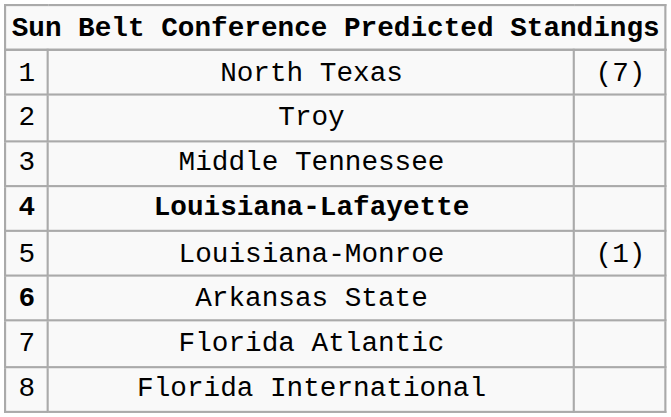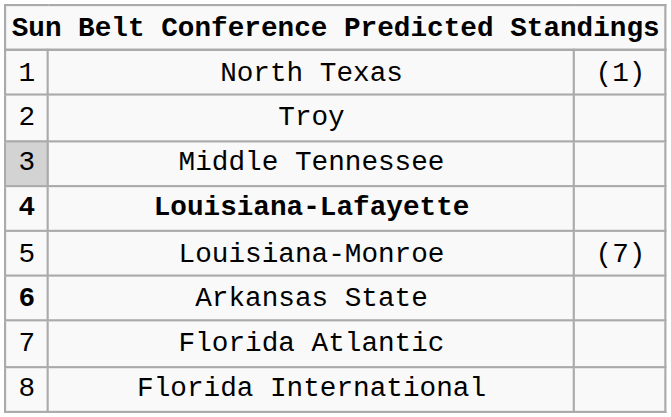North Texas | column 3: (7) -> (1)
Middle Tennessee | column 1: no background -> lightgrey background
Louisiana-Monroe | column 3: (1) -> (7)
